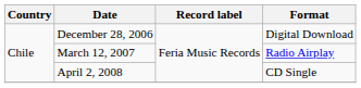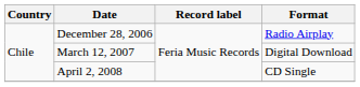December 28, 2006 | Format: Digital Download -> Radio Airplay
March 12, 2007 | Format: Radio Airplay -> Digital Download
